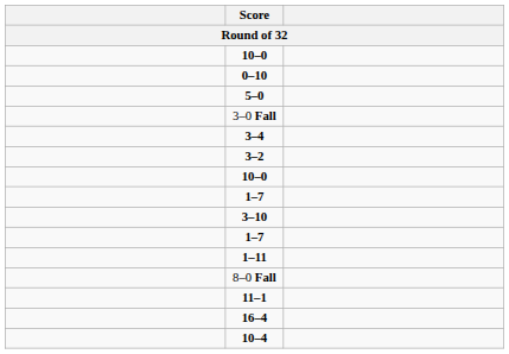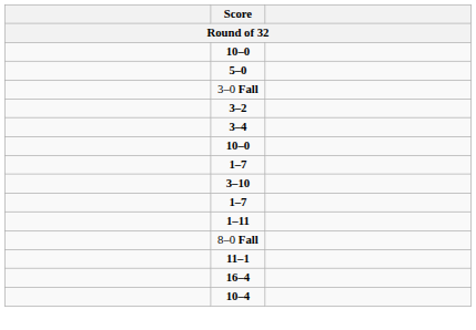- row: 0–10
rows swapped: 3–4 <-> 3–2
